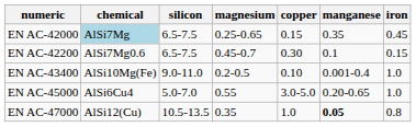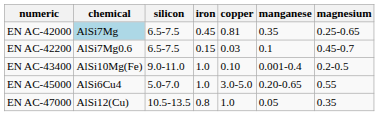columns swapped: iron <-> magnesium
EN AC-42000 | copper: 0.15 -> 0.81
EN AC-42200 | copper: 0.30 -> 0.03
EN AC-47000 | manganese: bold -> normal
